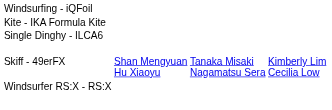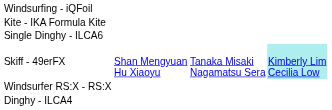Skiff - 49erFX | column 4: no background -> paleturquoise background
+ row: Dinghy - ILCA4
